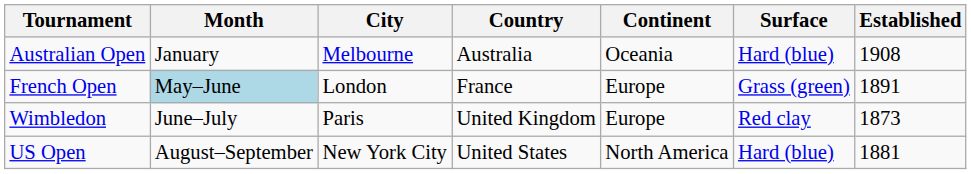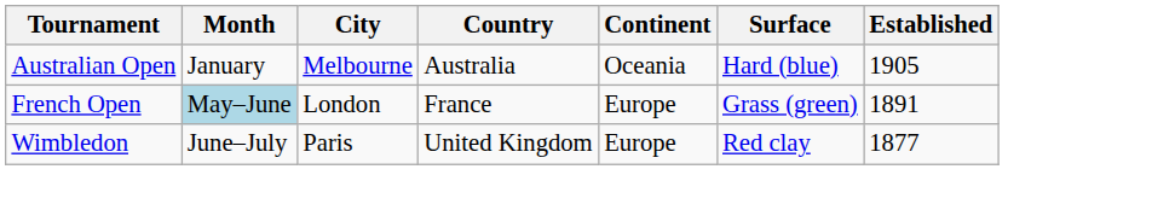Australian Open | Established: 1908 -> 1905
Wimbledon | Established: 1873 -> 1877
- row: US Open | August–September | New York City | United States | North America | Hard (blue) | 1881
